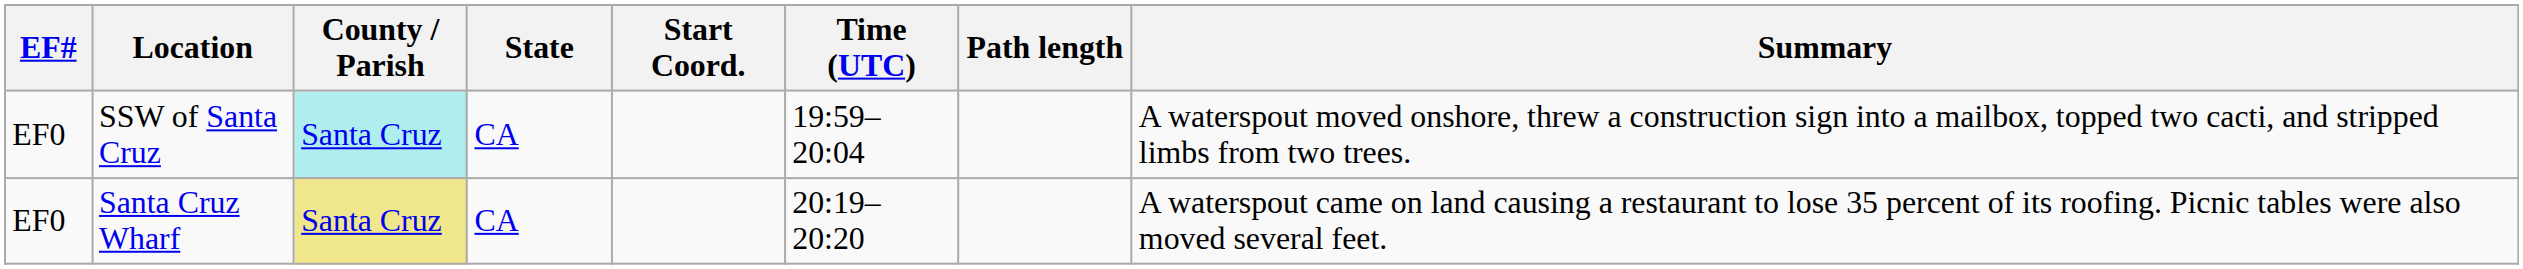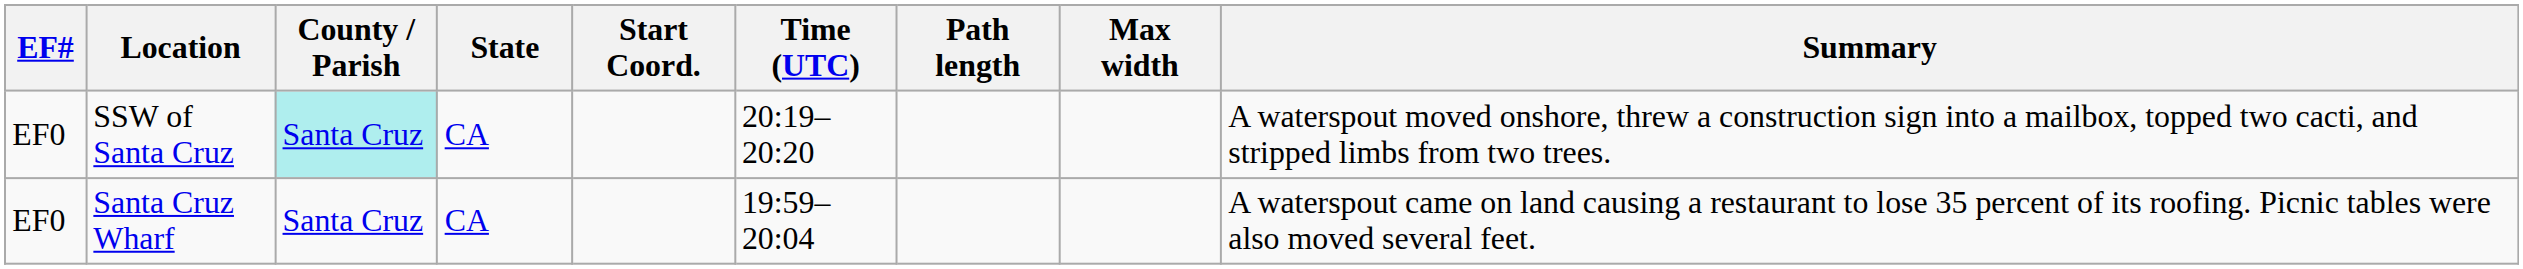+ column: Max width
SSW of Santa Cruz | Time (UTC): 19:59–20:04 -> 20:19–20:20
Santa Cruz Wharf | County / Parish: khaki background -> no background
Santa Cruz Wharf | Time (UTC): 20:19–20:20 -> 19:59–20:04
